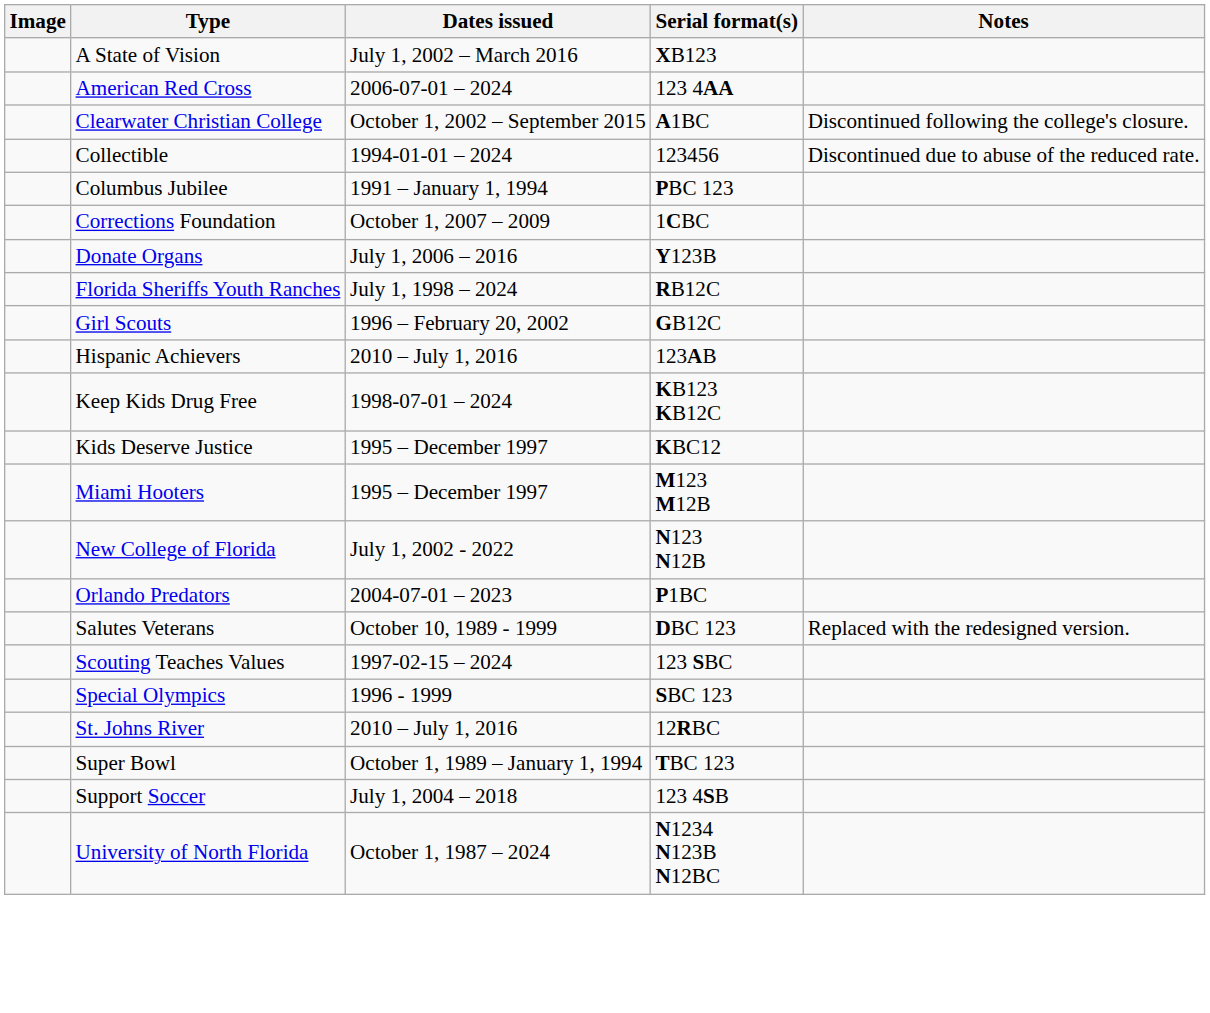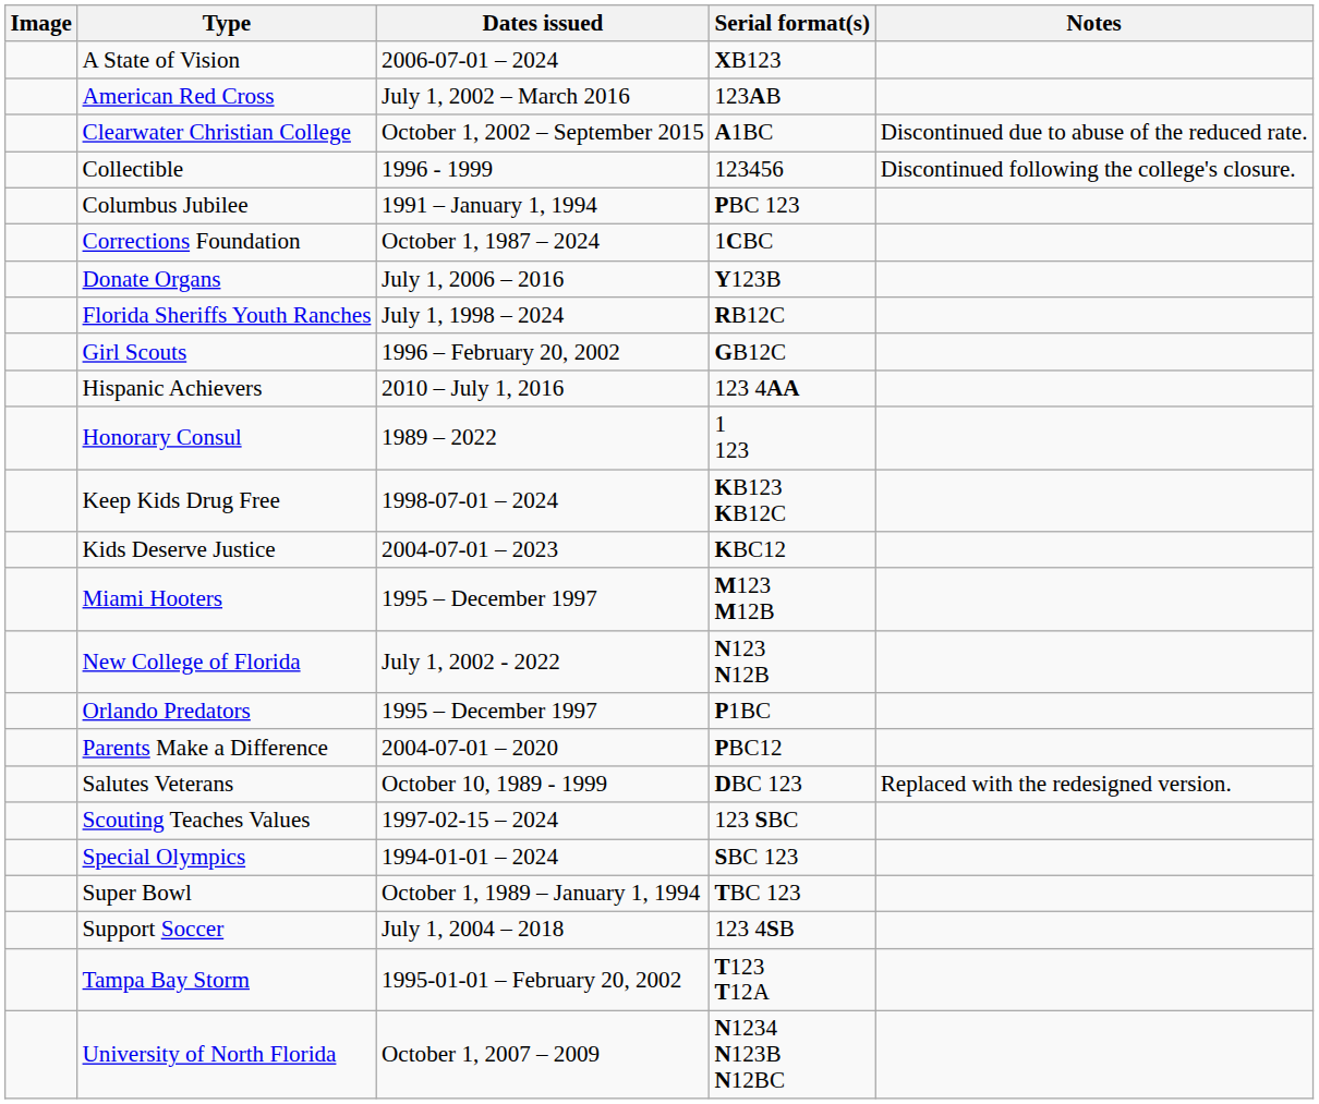A State of Vision | Dates issued: July 1, 2002 – March 2016 -> 2006-07-01 – 2024
American Red Cross | Dates issued: 2006-07-01 – 2024 -> July 1, 2002 – March 2016
American Red Cross | Serial format(s): 123 4AA -> 123AB
Clearwater Christian College | Notes: Discontinued following the college's closure. -> Discontinued due to abuse of the reduced rate.
Collectible | Dates issued: 1994-01-01 – 2024 -> 1996 - 1999
Collectible | Notes: Discontinued due to abuse of the reduced rate. -> Discontinued following the college's closure.
Corrections Foundation | Dates issued: October 1, 2007 – 2009 -> October 1, 1987 – 2024
Hispanic Achievers | Serial format(s): 123AB -> 123 4AA
+ row: Honorary Consul | 1989 – 2022 | 1 123
Kids Deserve Justice | Dates issued: 1995 – December 1997 -> 2004-07-01 – 2023
Orlando Predators | Dates issued: 2004-07-01 – 2023 -> 1995 – December 1997
+ row: Parents Make a Difference | 2004-07-01 – 2020 | PBC12
Special Olympics | Dates issued: 1996 - 1999 -> 1994-01-01 – 2024
- row: St. Johns River | 2010 – July 1, 2016 | 12RBC
+ row: Tampa Bay Storm | 1995-01-01 – February 20, 2002 | T123 T12A
University of North Florida | Dates issued: October 1, 1987 – 2024 -> October 1, 2007 – 2009
